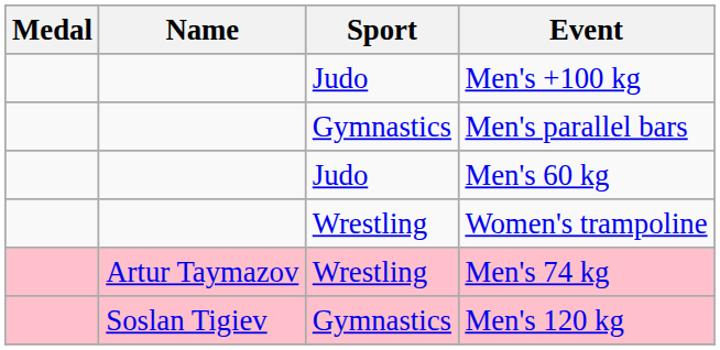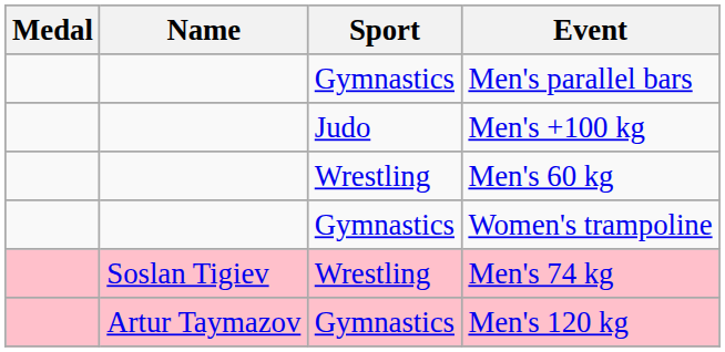rows swapped: Men's +100 kg <-> Men's parallel bars
Men's 60 kg | Sport: Judo -> Wrestling
Women's trampoline | Sport: Wrestling -> Gymnastics
Men's 74 kg | Name: Artur Taymazov -> Soslan Tigiev
Men's 120 kg | Name: Soslan Tigiev -> Artur Taymazov
